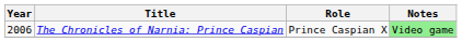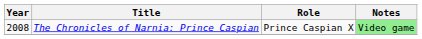The Chronicles of Narnia: Prince Caspian | Year: 2006 -> 2008
